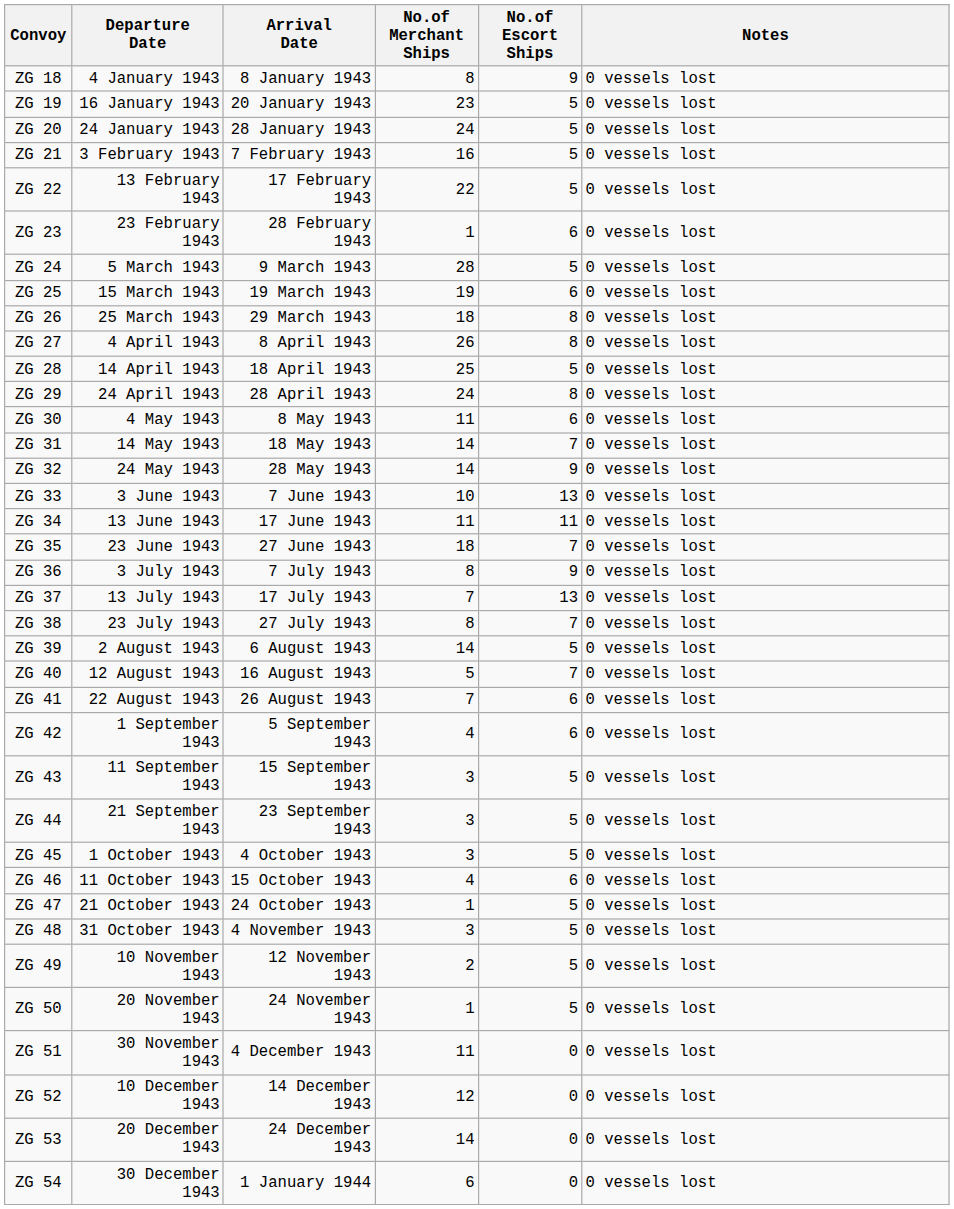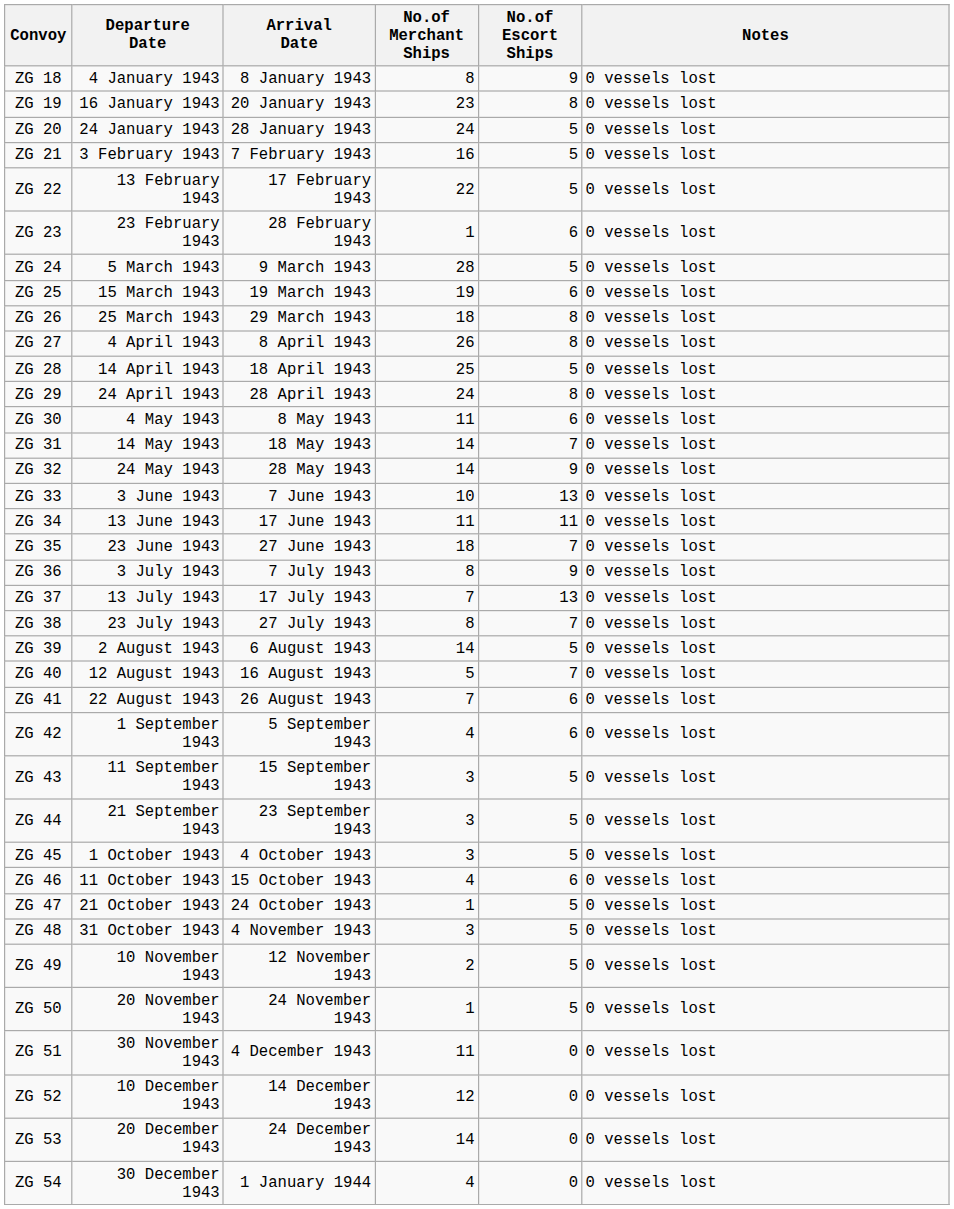ZG 19 | No.of Escort Ships: 5 -> 8
ZG 54 | No.of Merchant Ships: 6 -> 4
